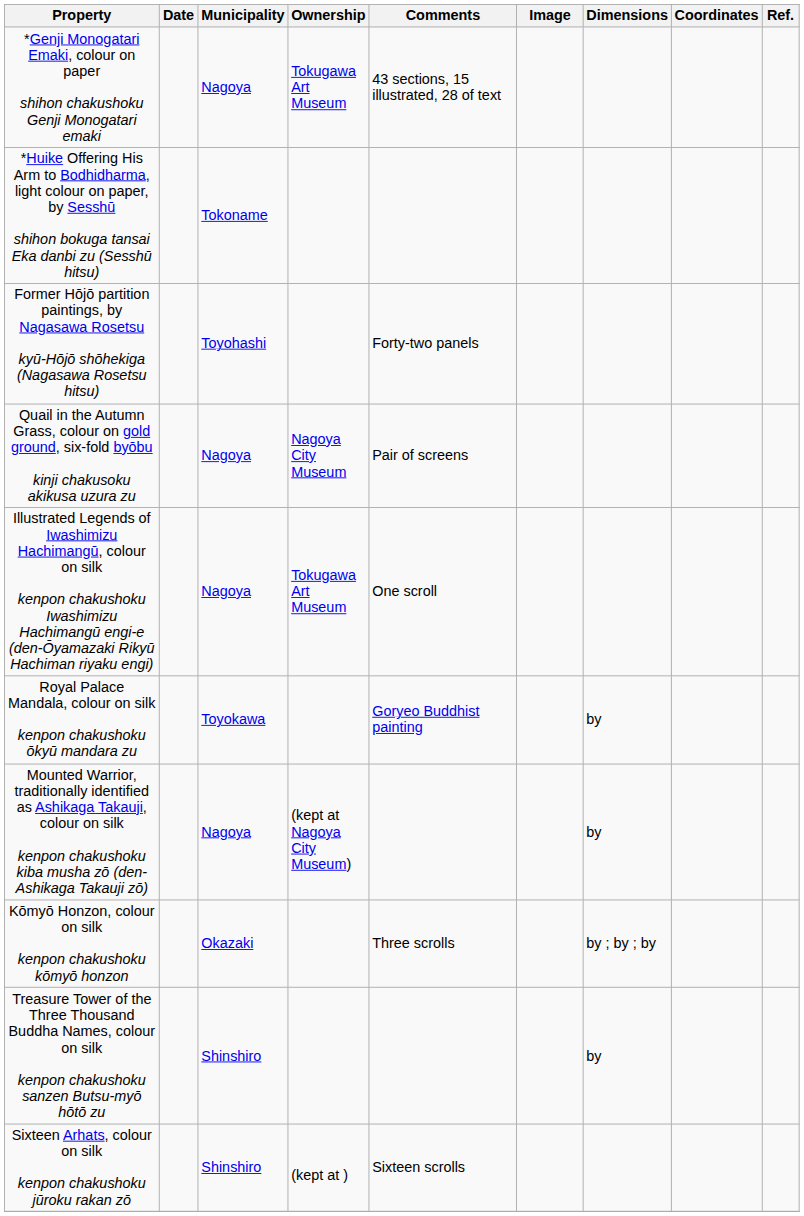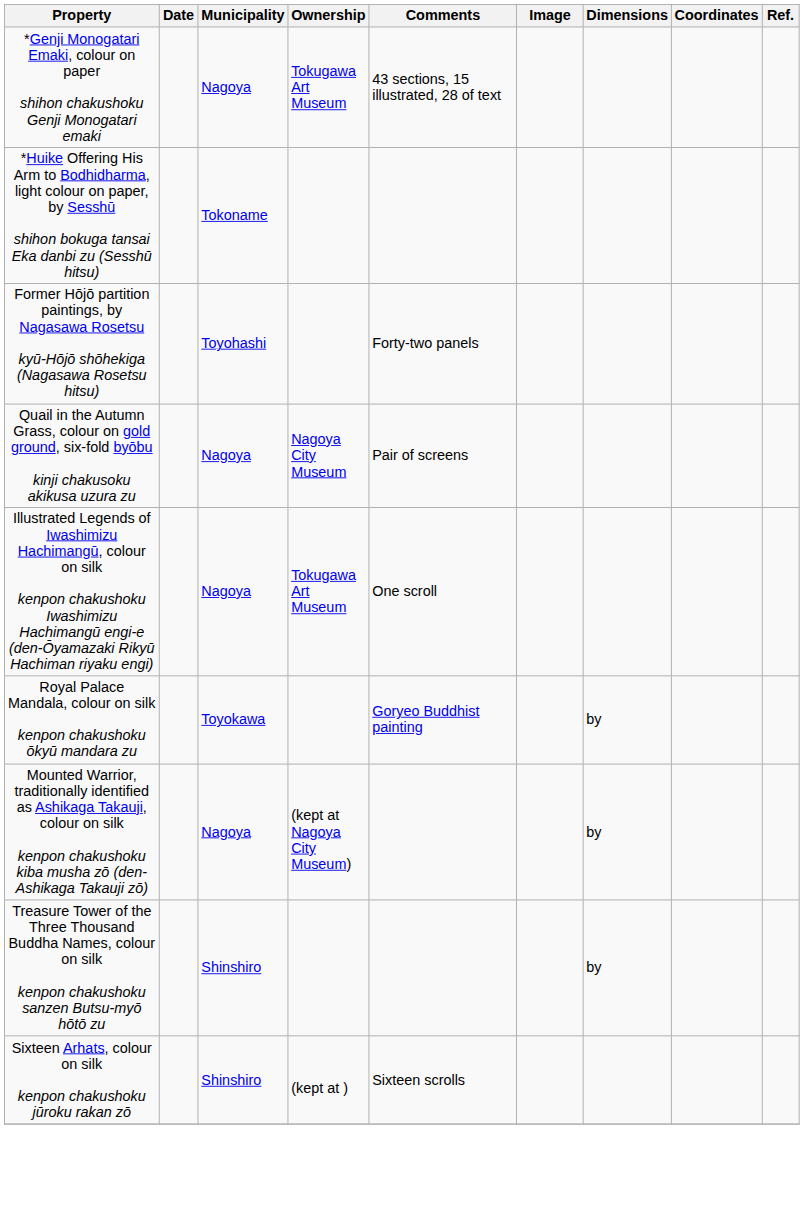- row: Kōmyō Honzon, colour on silk kenpon chakushoku kōmyō honzon | Okazaki | Three scrolls | by ; by ; by
